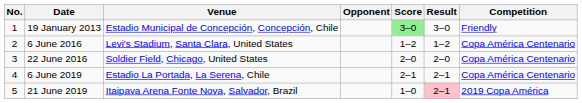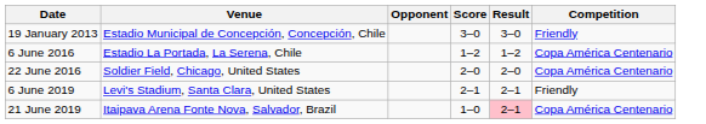- column: No. | 1 | 2 | 3 | 4 | 5
19 January 2013 | Score: lightgreen background -> no background
6 June 2016 | Venue: Levi's Stadium, Santa Clara, United States -> Estadio La Portada, La Serena, Chile
6 June 2019 | Venue: Estadio La Portada, La Serena, Chile -> Levi's Stadium, Santa Clara, United States
6 June 2019 | Competition: Copa América Centenario -> Friendly
21 June 2019 | Competition: 2019 Copa América -> Copa América Centenario
